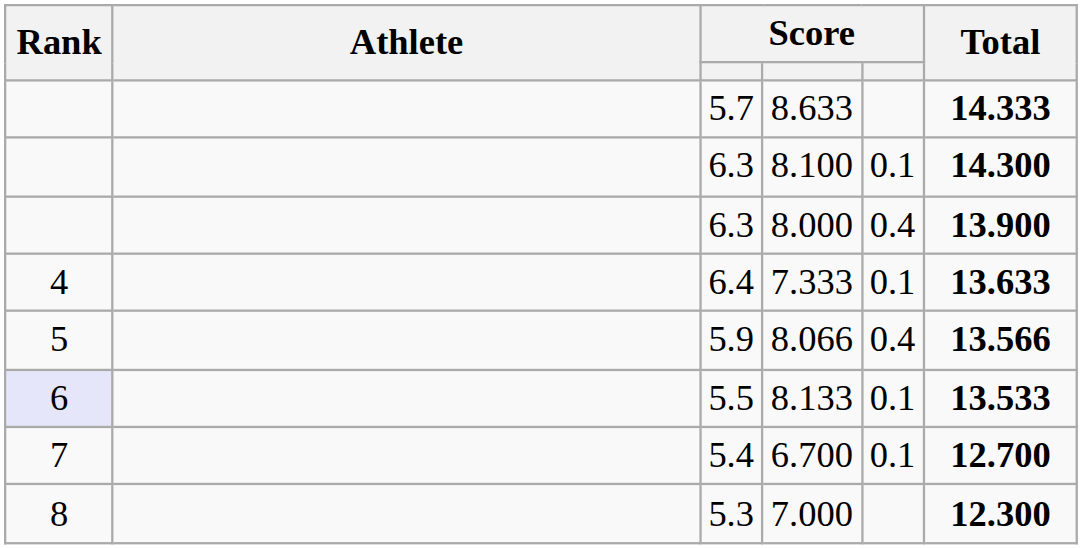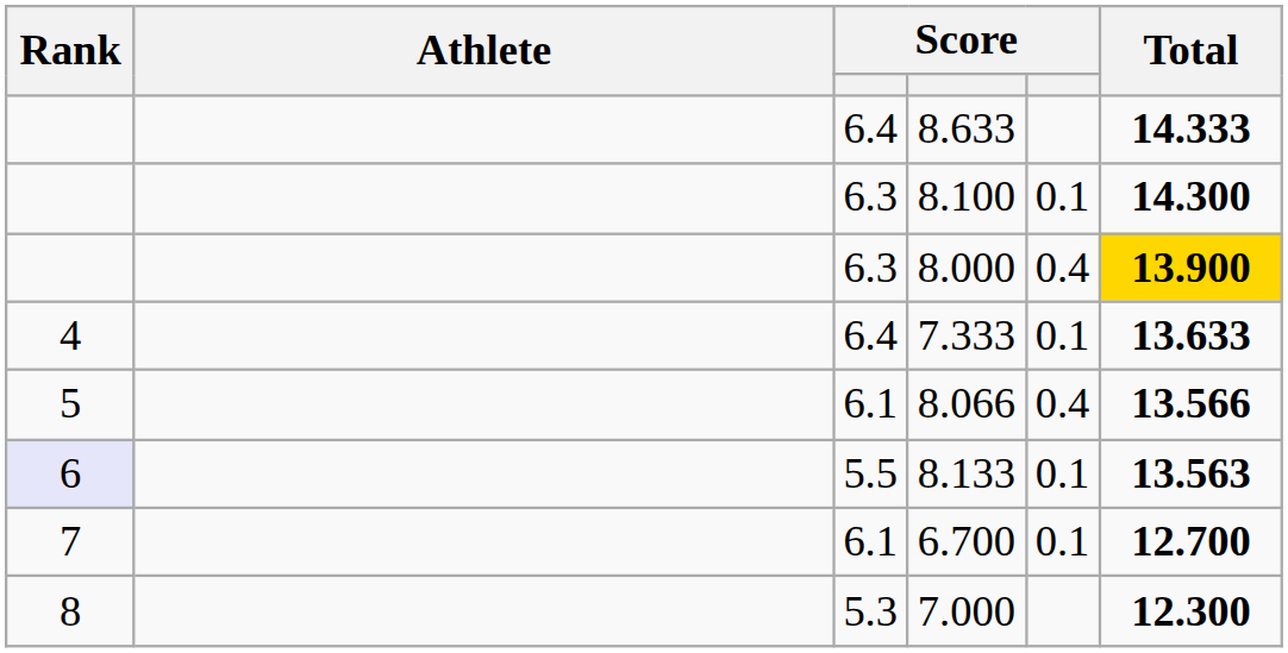8.633 | column 3: 5.7 -> 6.4
8.000 | Total: no background -> gold background
8.066 | column 3: 5.9 -> 6.1
8.133 | Total: 13.533 -> 13.563
6.700 | column 3: 5.4 -> 6.1
